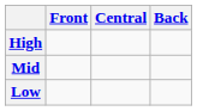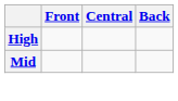- row: Low
